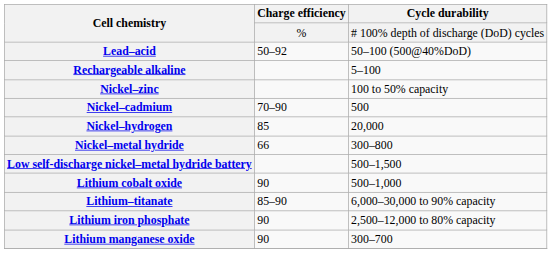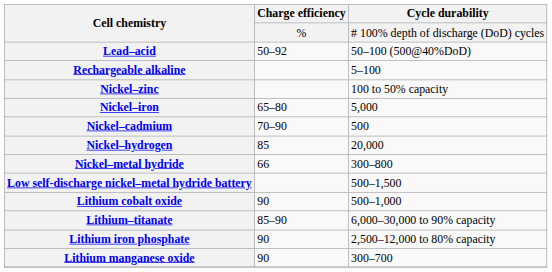+ row: Nickel–iron | 65–80 | 5,000
